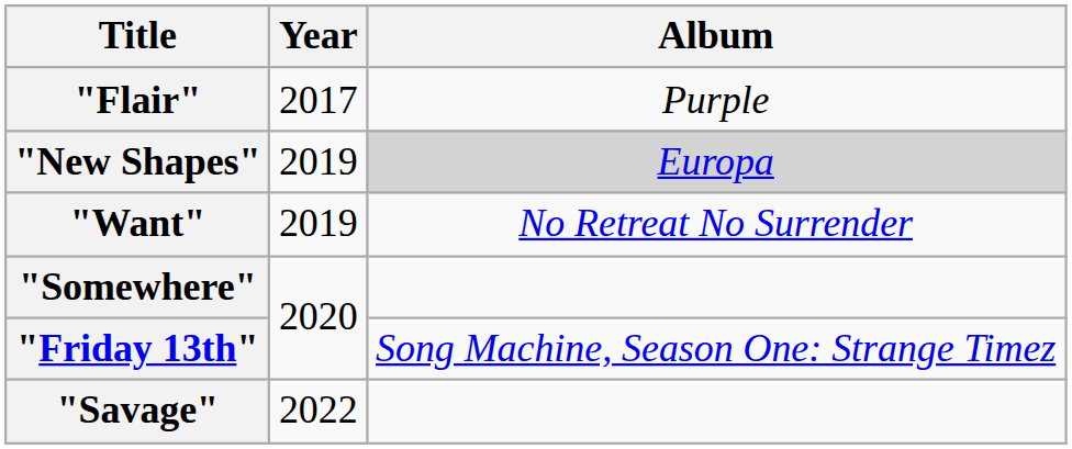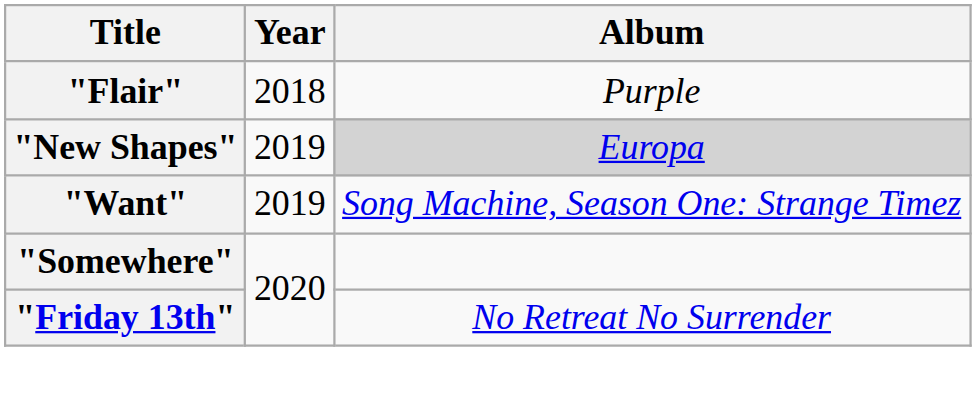"Flair" | Year: 2017 -> 2018
"Want" | Album: No Retreat No Surrender -> Song Machine, Season One: Strange Timez
"Friday 13th" | Album: Song Machine, Season One: Strange Timez -> No Retreat No Surrender
- row: "Savage" | 2022
